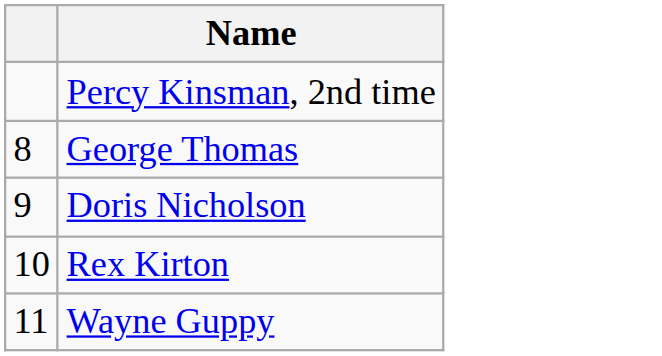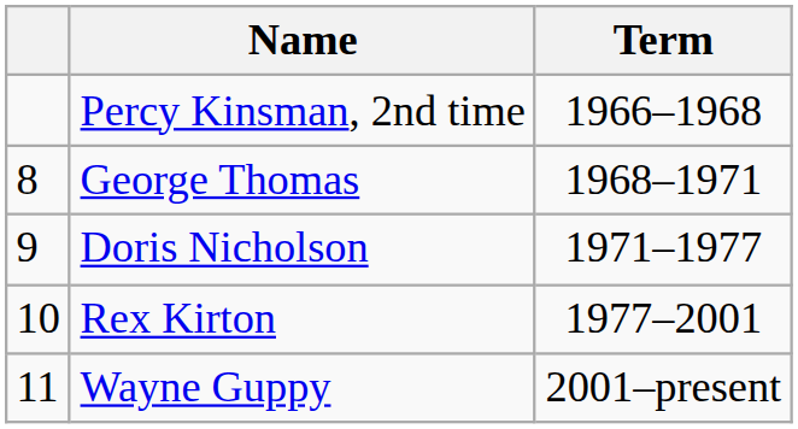+ column: Term | 1966–1968 | 1968–1971 | 1971–1977 | 1977–2001 | 2001–present
